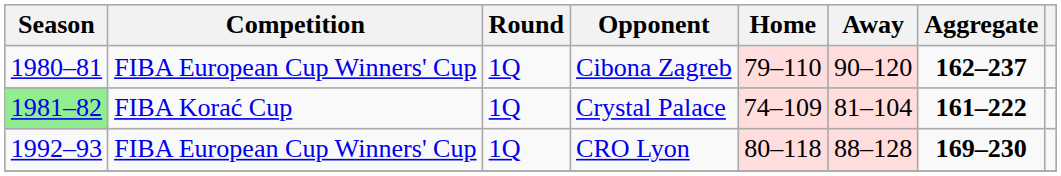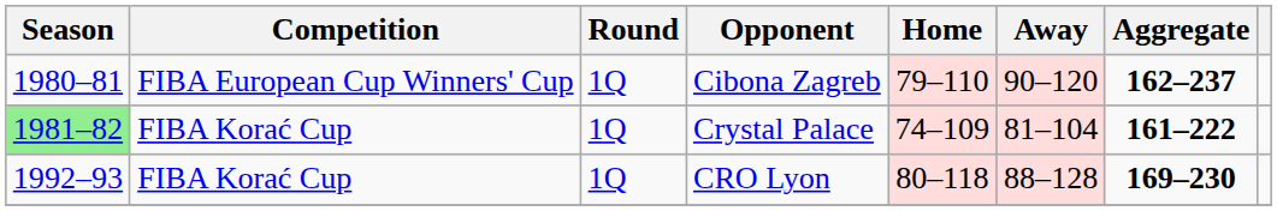CRO Lyon | Competition: FIBA European Cup Winners' Cup -> FIBA Korać Cup
